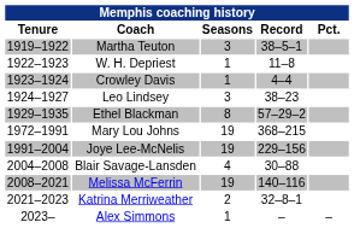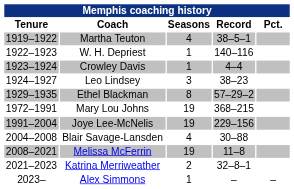Martha Teuton | Seasons: 3 -> 4
W. H. Depriest | Record: 11–8 -> 140–116
Melissa McFerrin | Record: 140–116 -> 11–8
